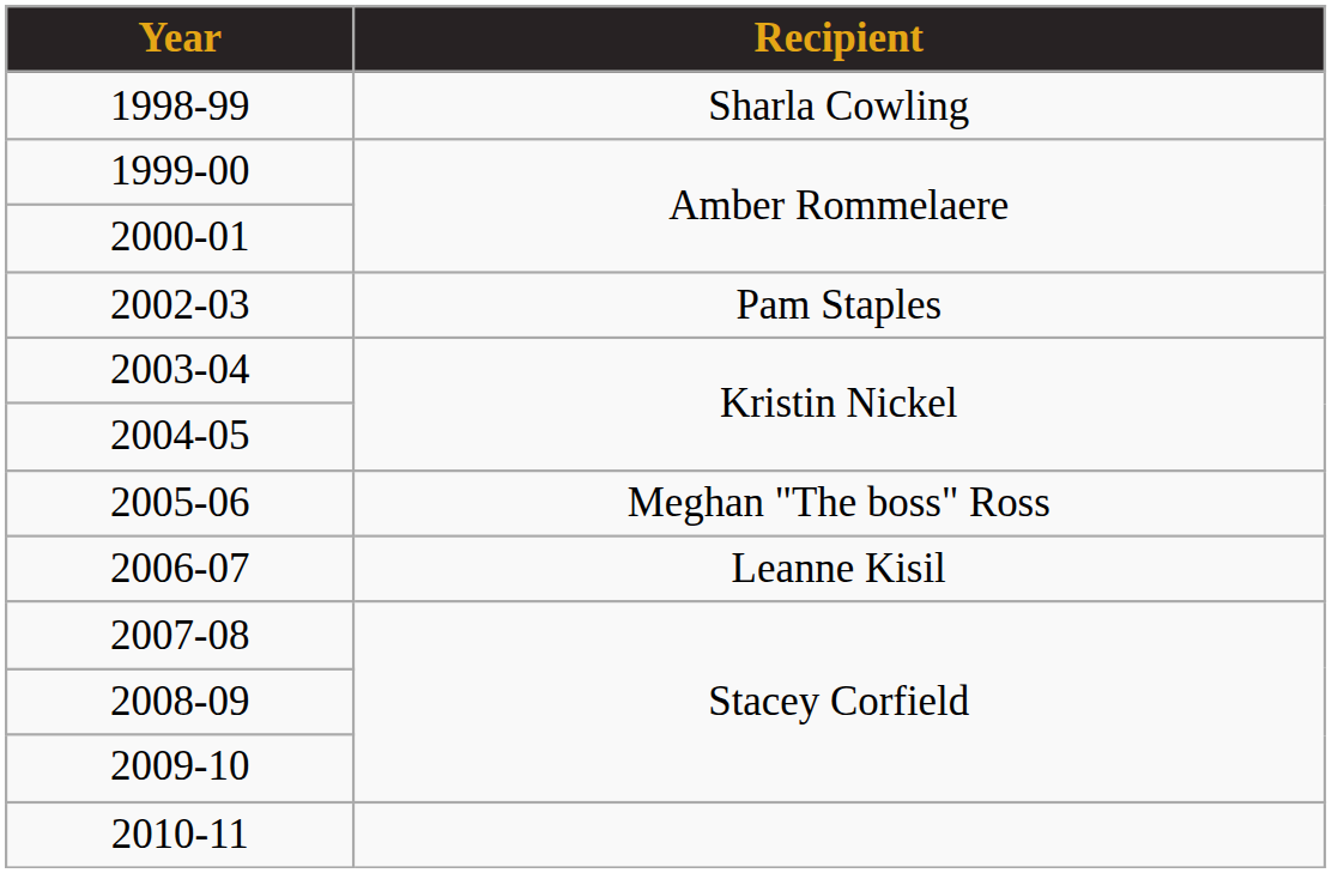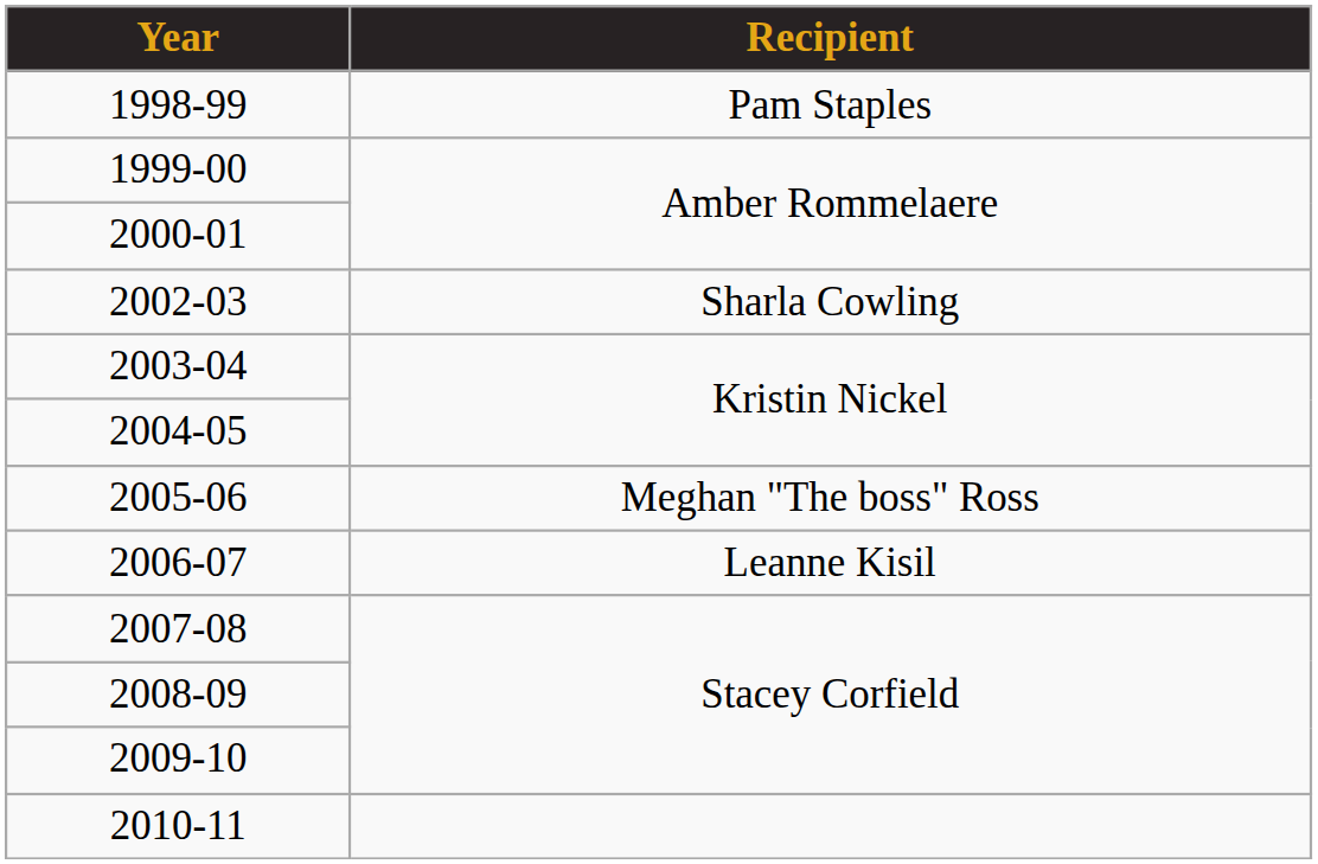1998-99 | Recipient: Sharla Cowling -> Pam Staples
2002-03 | Recipient: Pam Staples -> Sharla Cowling
